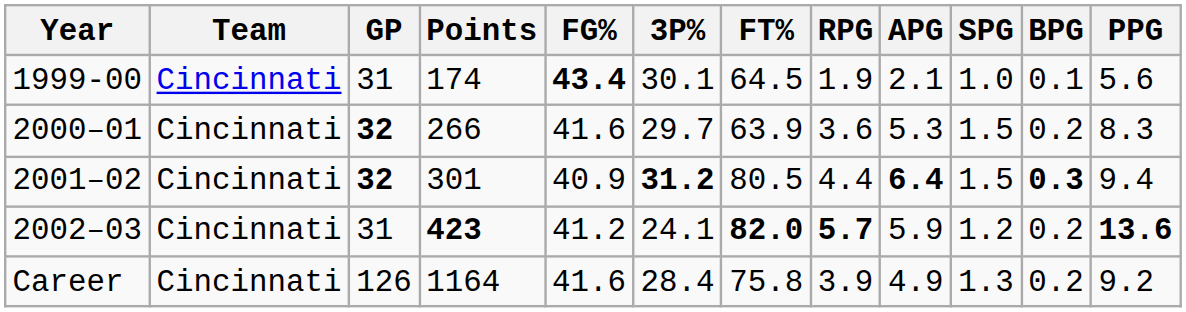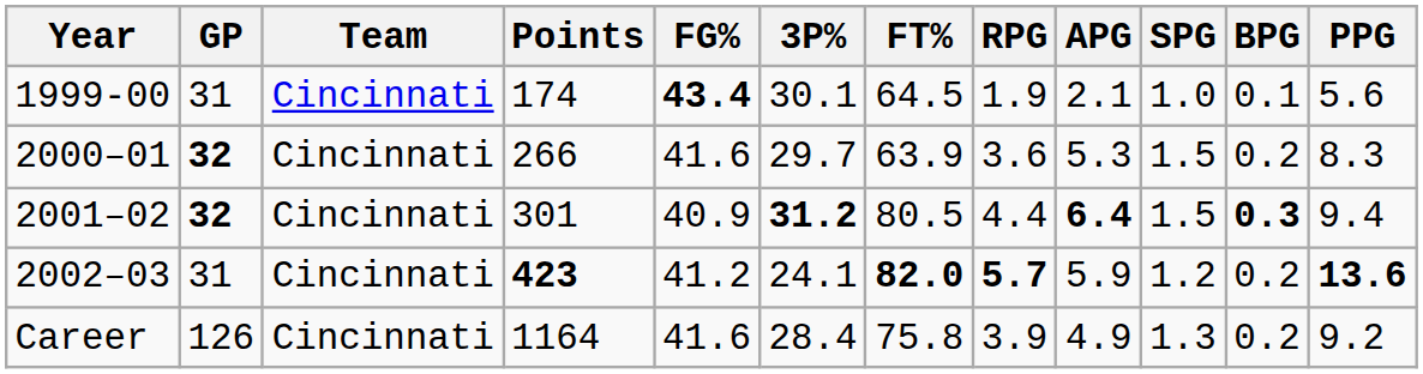columns swapped: Team <-> GP
